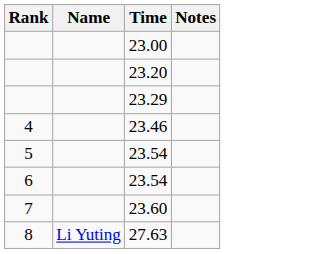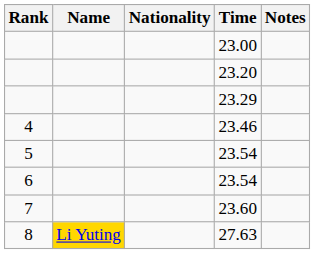+ column: Nationality
27.63 | Name: no background -> gold background
